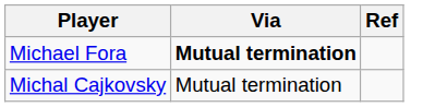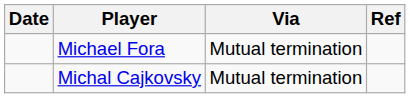+ column: Date
Michael Fora | Via: bold -> normal
